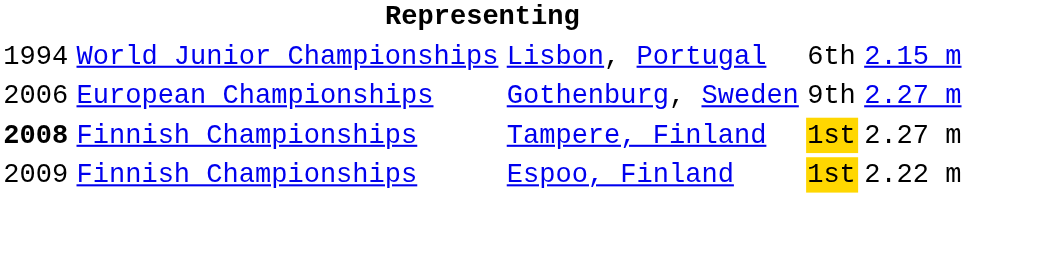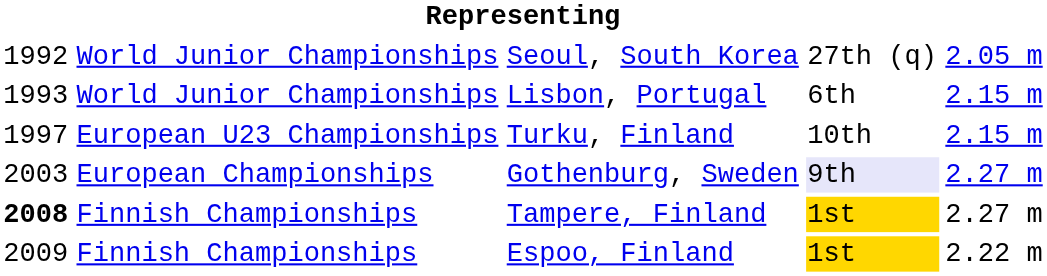+ row: 1992 | World Junior Championships | Seoul, South Korea | 27th (q) | 2.05 m
Lisbon, Portugal | column 1: 1994 -> 1993
+ row: 1997 | European U23 Championships | Turku, Finland | 10th | 2.15 m
Gothenburg, Sweden | column 1: 2006 -> 2003
Gothenburg, Sweden | column 4: no background -> lavender background
